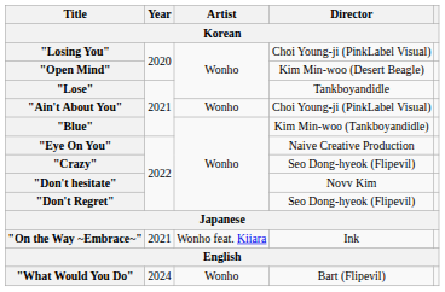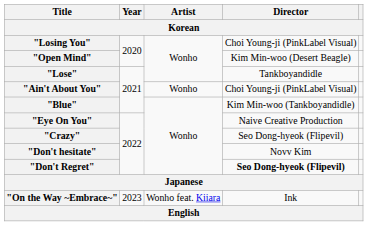"Don't Regret" | Director: normal -> bold
"On the Way ~Embrace~" | Year: 2021 -> 2023
- row: "What Would You Do" | 2024 | Wonho | Bart (Flipevil)
